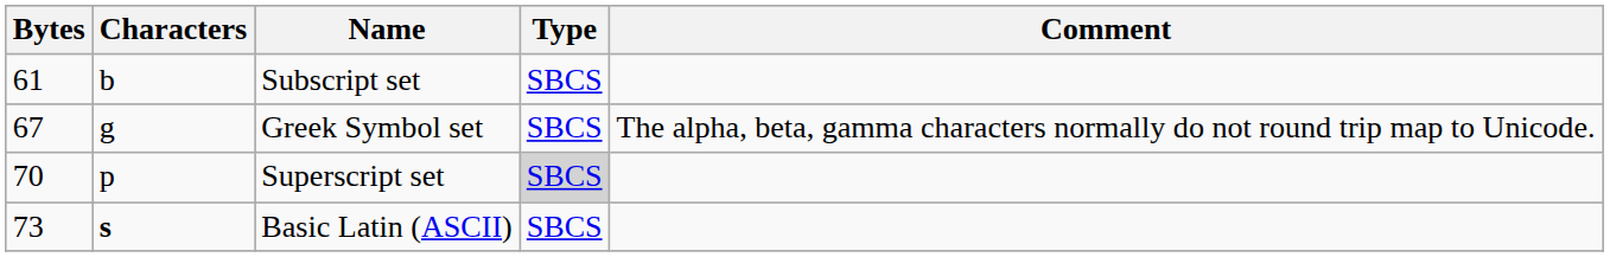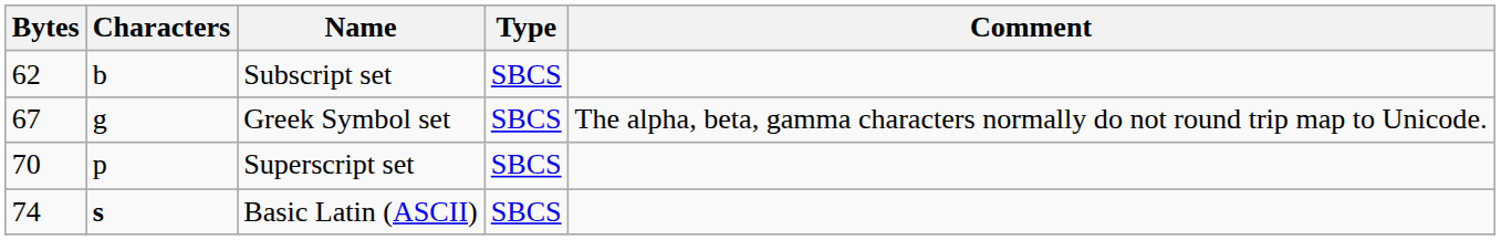Subscript set | Bytes: 61 -> 62
Superscript set | Type: lightgrey background -> no background
Basic Latin (ASCII) | Bytes: 73 -> 74
